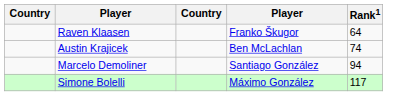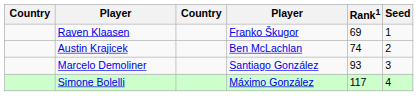+ column: Seed | 1 | 2 | 3 | 4
Raven Klaasen | Rank1: 64 -> 69
Marcelo Demoliner | Rank1: 94 -> 93
